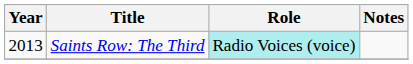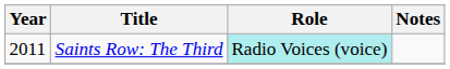Saints Row: The Third | Year: 2013 -> 2011
